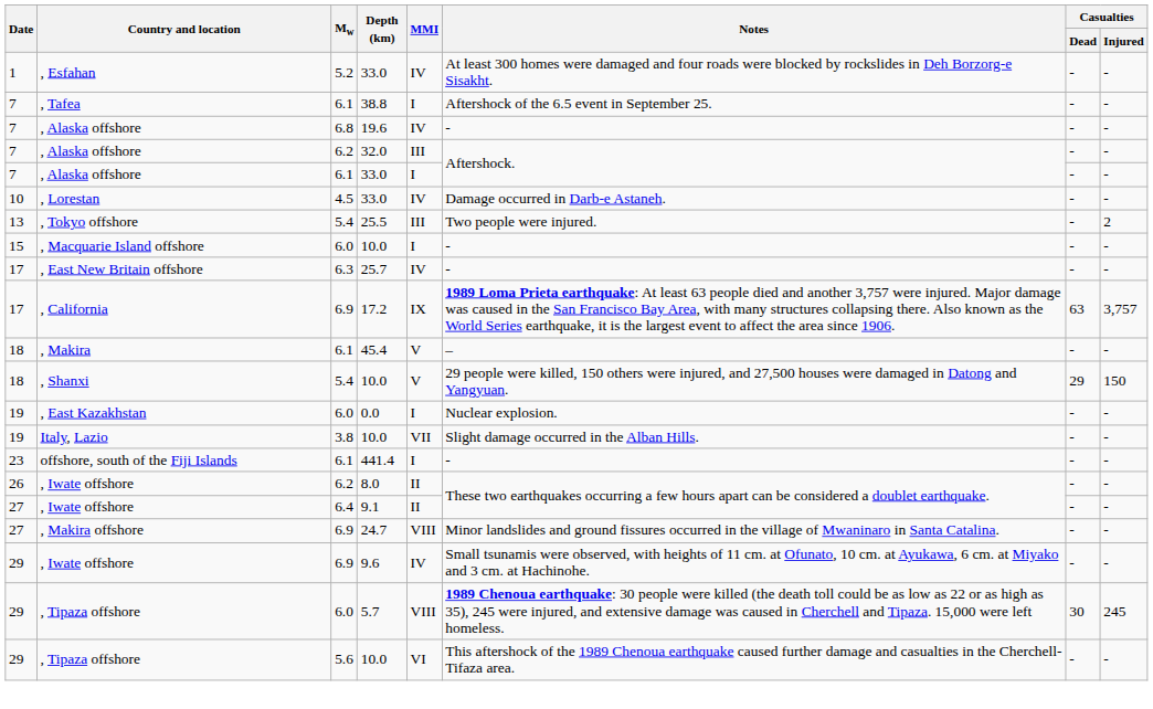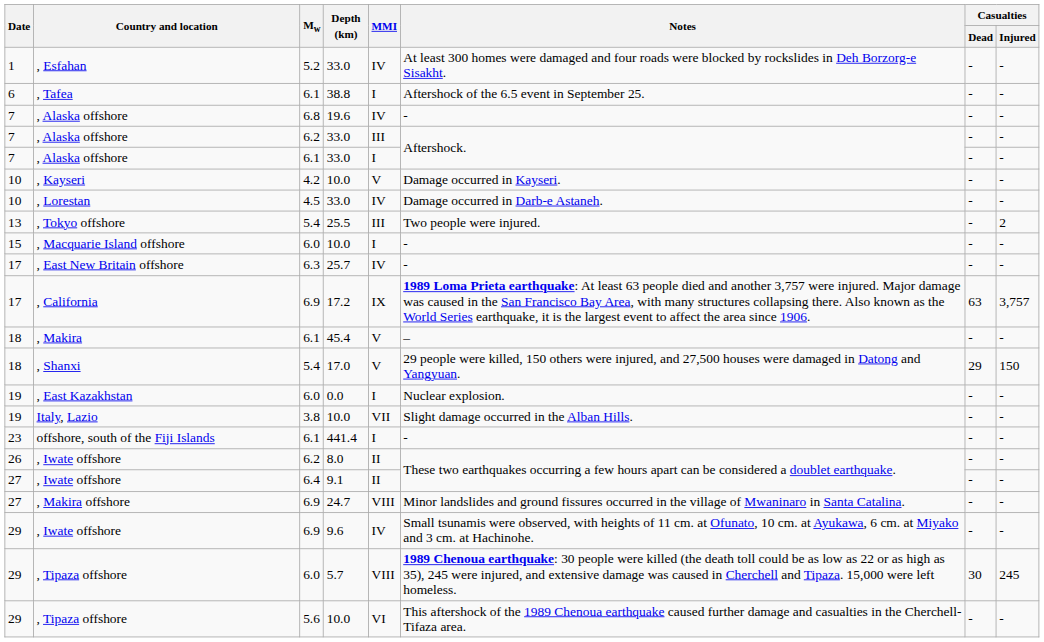, Tafea | Date: 7 -> 6
, Alaska offshore / 6.2 | Depth (km): 32.0 -> 33.0
+ row: 10 | , Kayseri | 4.2 | 10.0 | V | Damage occurred in Kayseri. | - | -
, Shanxi | Depth (km): 10.0 -> 17.0
